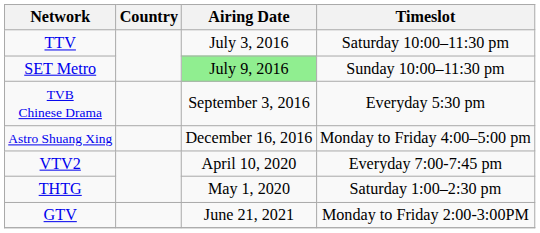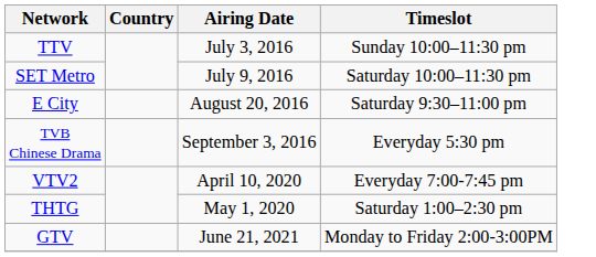TTV | Timeslot: Saturday 10:00–11:30 pm -> Sunday 10:00–11:30 pm
SET Metro | Airing Date: lightgreen background -> no background
SET Metro | Timeslot: Sunday 10:00–11:30 pm -> Saturday 10:00–11:30 pm
+ row: E City | August 20, 2016 | Saturday 9:30–11:00 pm
- row: Astro Shuang Xing | December 16, 2016 | Monday to Friday 4:00–5:00 pm
